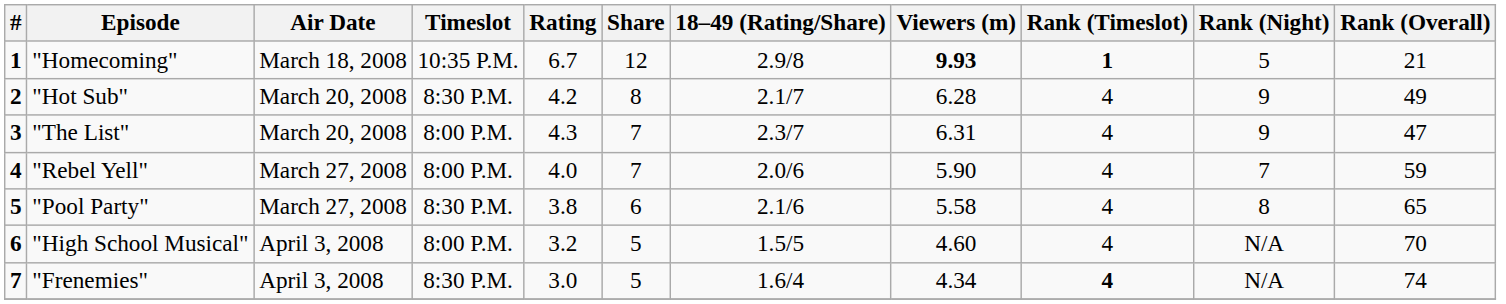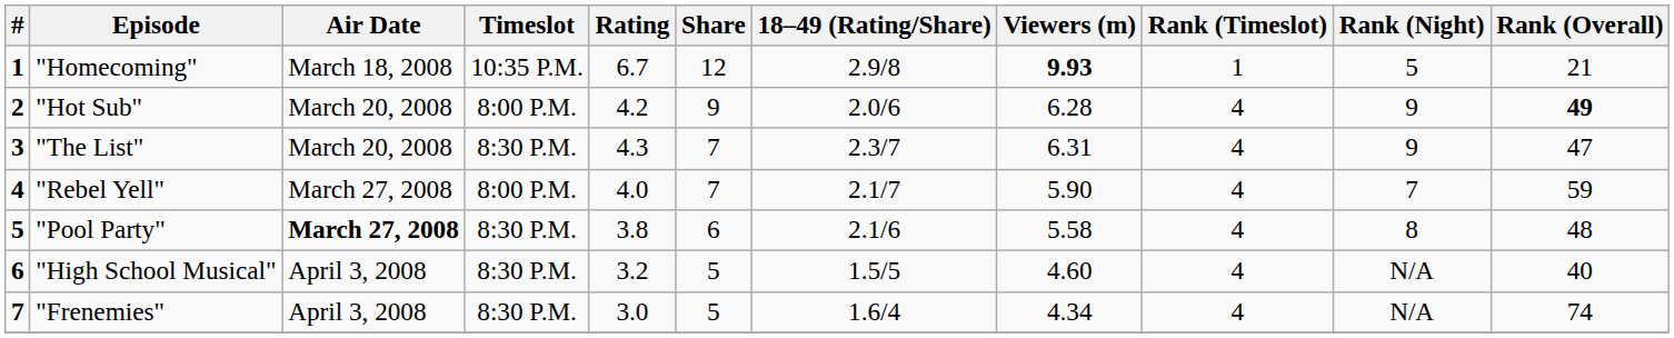"Homecoming" | Rank (Timeslot): bold -> normal
"Hot Sub" | Timeslot: 8:30 P.M. -> 8:00 P.M.
"Hot Sub" | Share: 8 -> 9
"Hot Sub" | 18–49 (Rating/Share): 2.1/7 -> 2.0/6
"Hot Sub" | Rank (Overall): normal -> bold
"The List" | Timeslot: 8:00 P.M. -> 8:30 P.M.
"Rebel Yell" | 18–49 (Rating/Share): 2.0/6 -> 2.1/7
"Pool Party" | Air Date: normal -> bold
"Pool Party" | Rank (Overall): 65 -> 48
"High School Musical" | Timeslot: 8:00 P.M. -> 8:30 P.M.
"High School Musical" | Rank (Overall): 70 -> 40
"Frenemies" | Rank (Timeslot): bold -> normal
